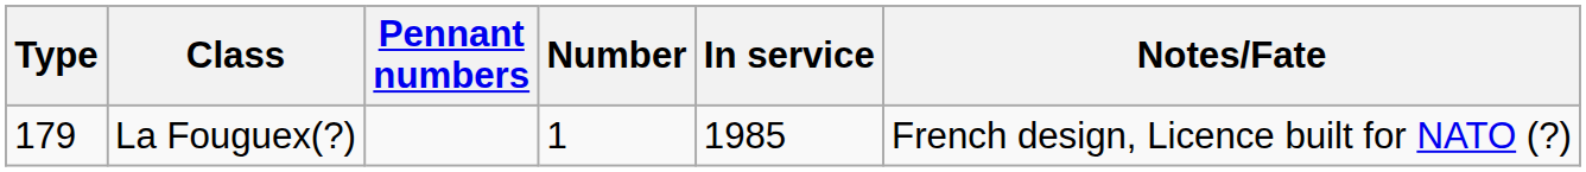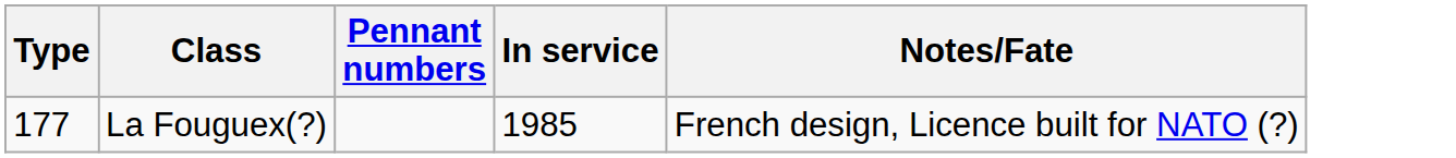- column: Number | 1
La Fouguex(?) | Type: 179 -> 177
